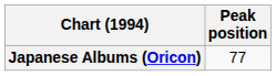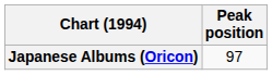Japanese Albums (Oricon) | Peak position: 77 -> 97
